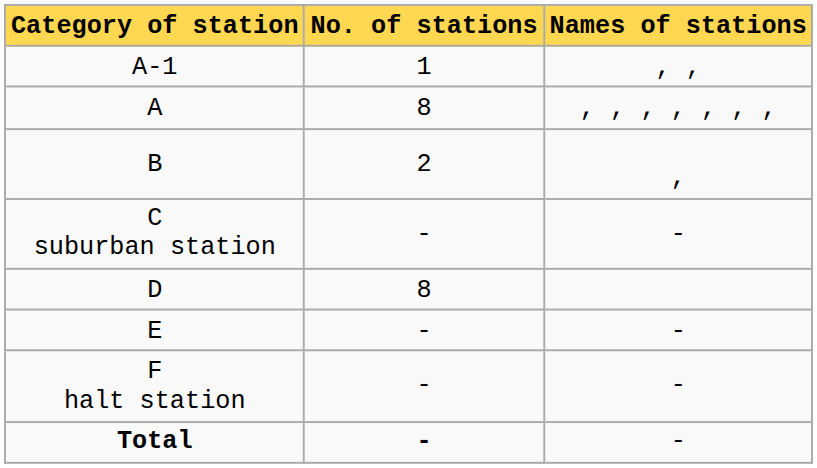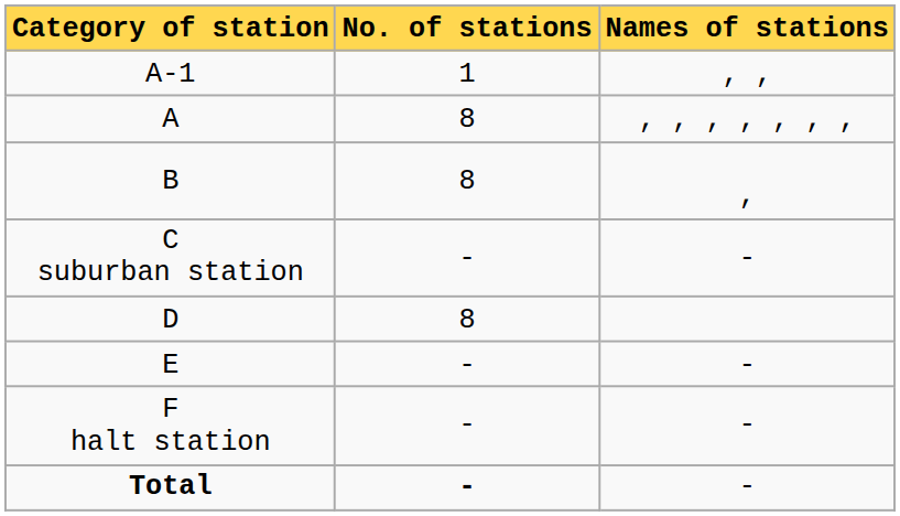B | No. of stations: 2 -> 8
